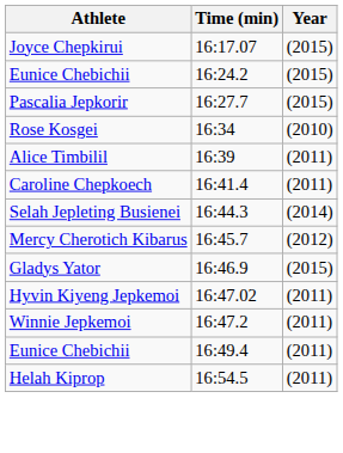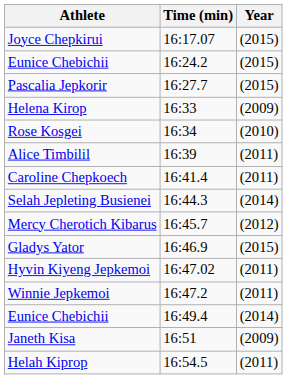+ row: Helena Kirop | 16:33 | (2009)
Eunice Chebichii / 16:49.4 | Year: (2011) -> (2014)
+ row: Janeth Kisa | 16:51 | (2009)
